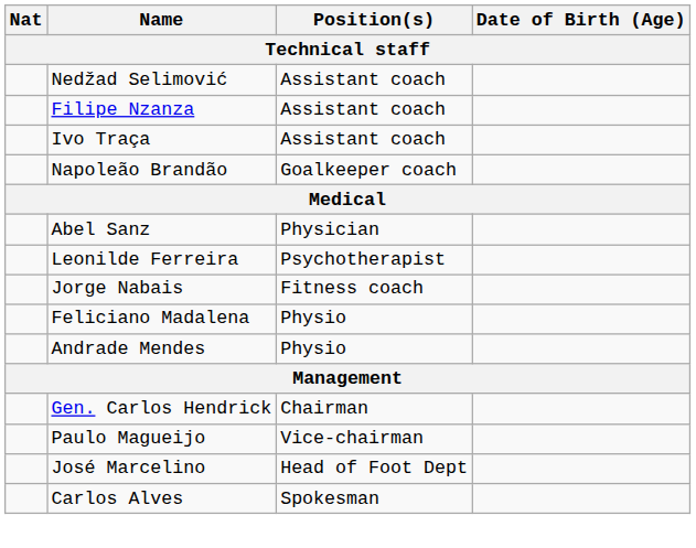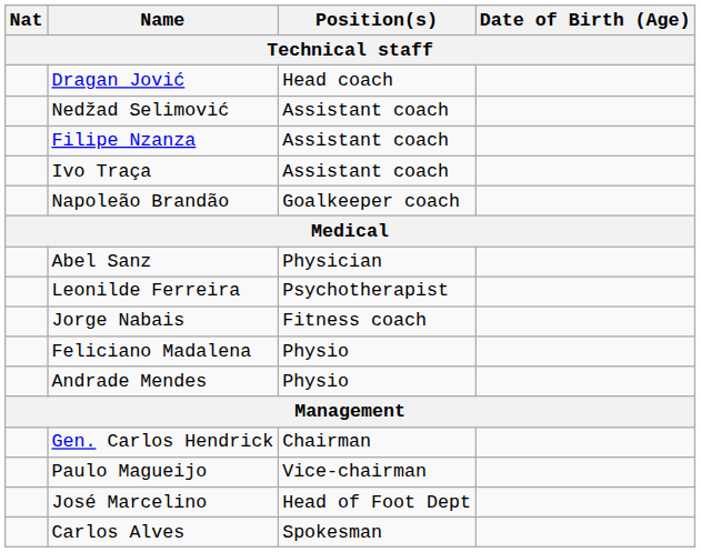+ row: Dragan Jović | Head coach
